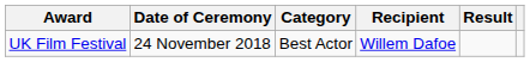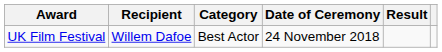columns swapped: Date of Ceremony <-> Recipient
